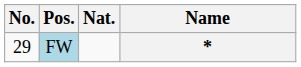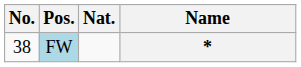* | No.: 29 -> 38
